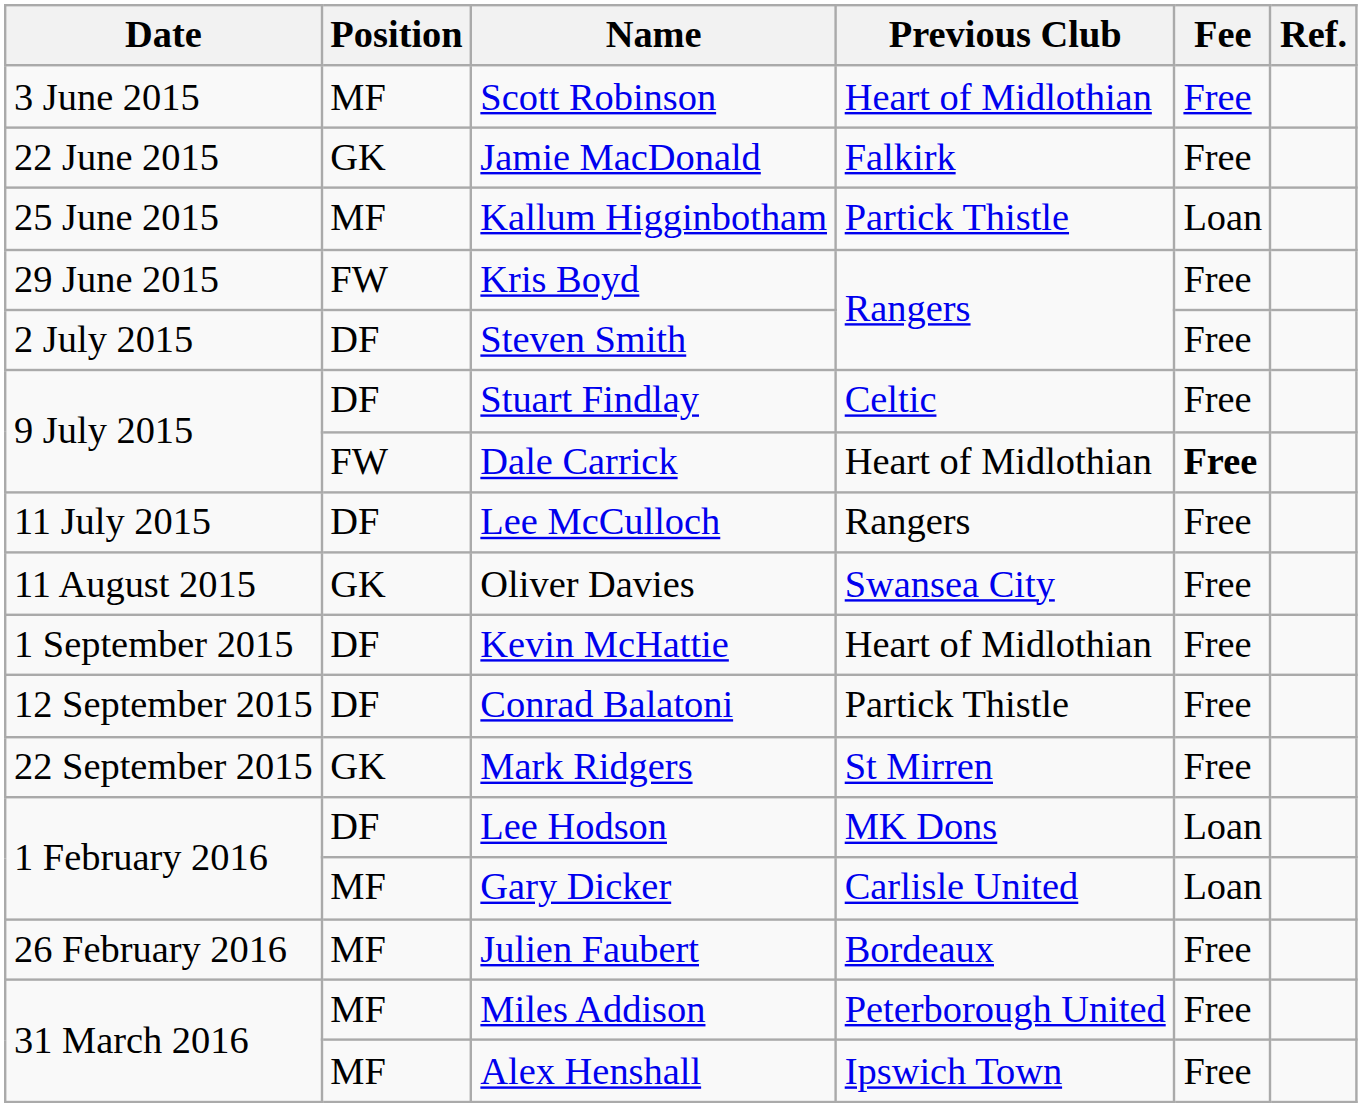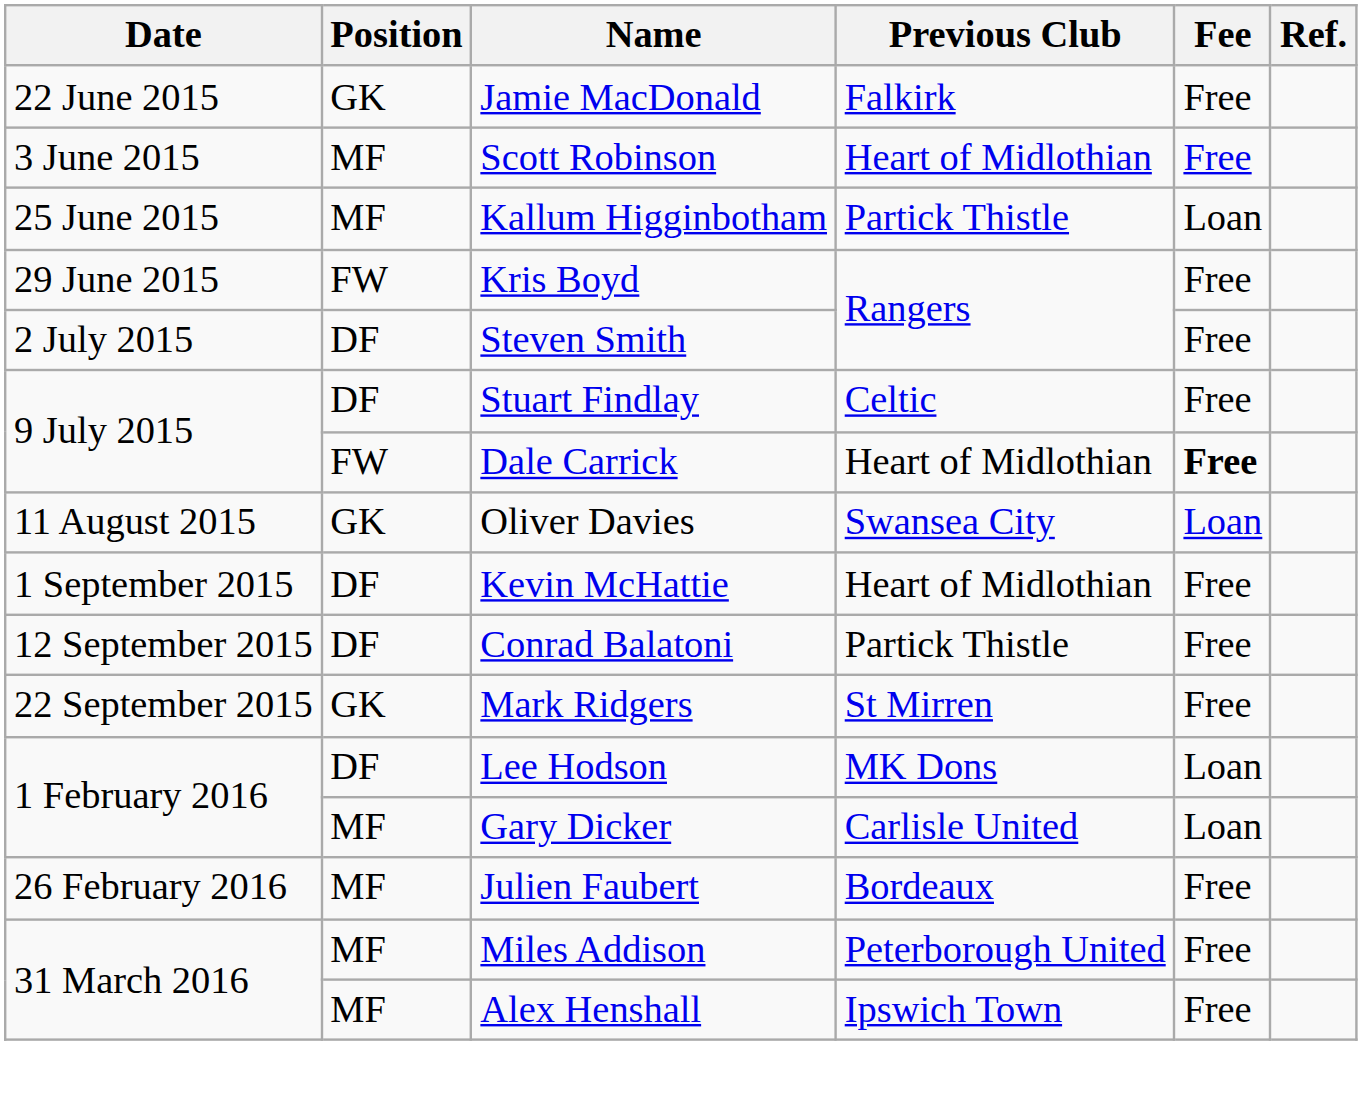rows swapped: Scott Robinson <-> Jamie MacDonald
- row: 11 July 2015 | DF | Lee McCulloch | Rangers | Free
Oliver Davies | Fee: Free -> Loan
